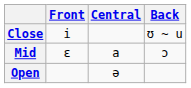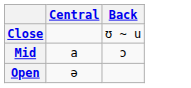- column: Front | i | ɛ
